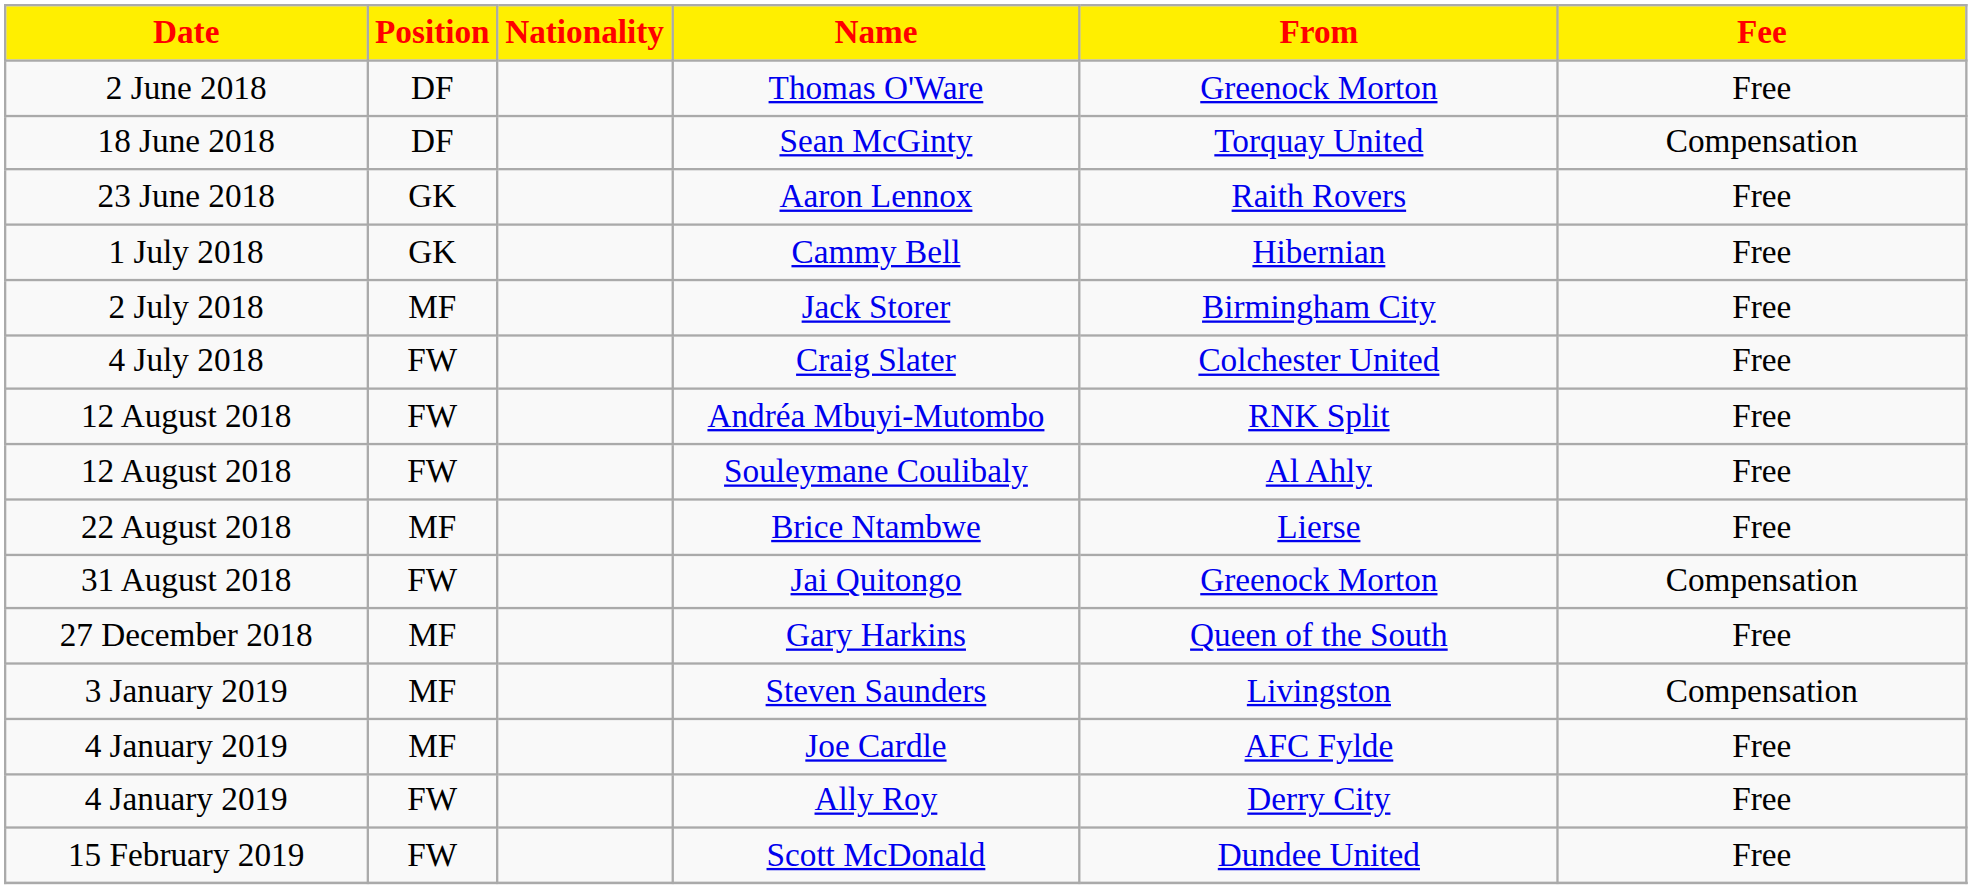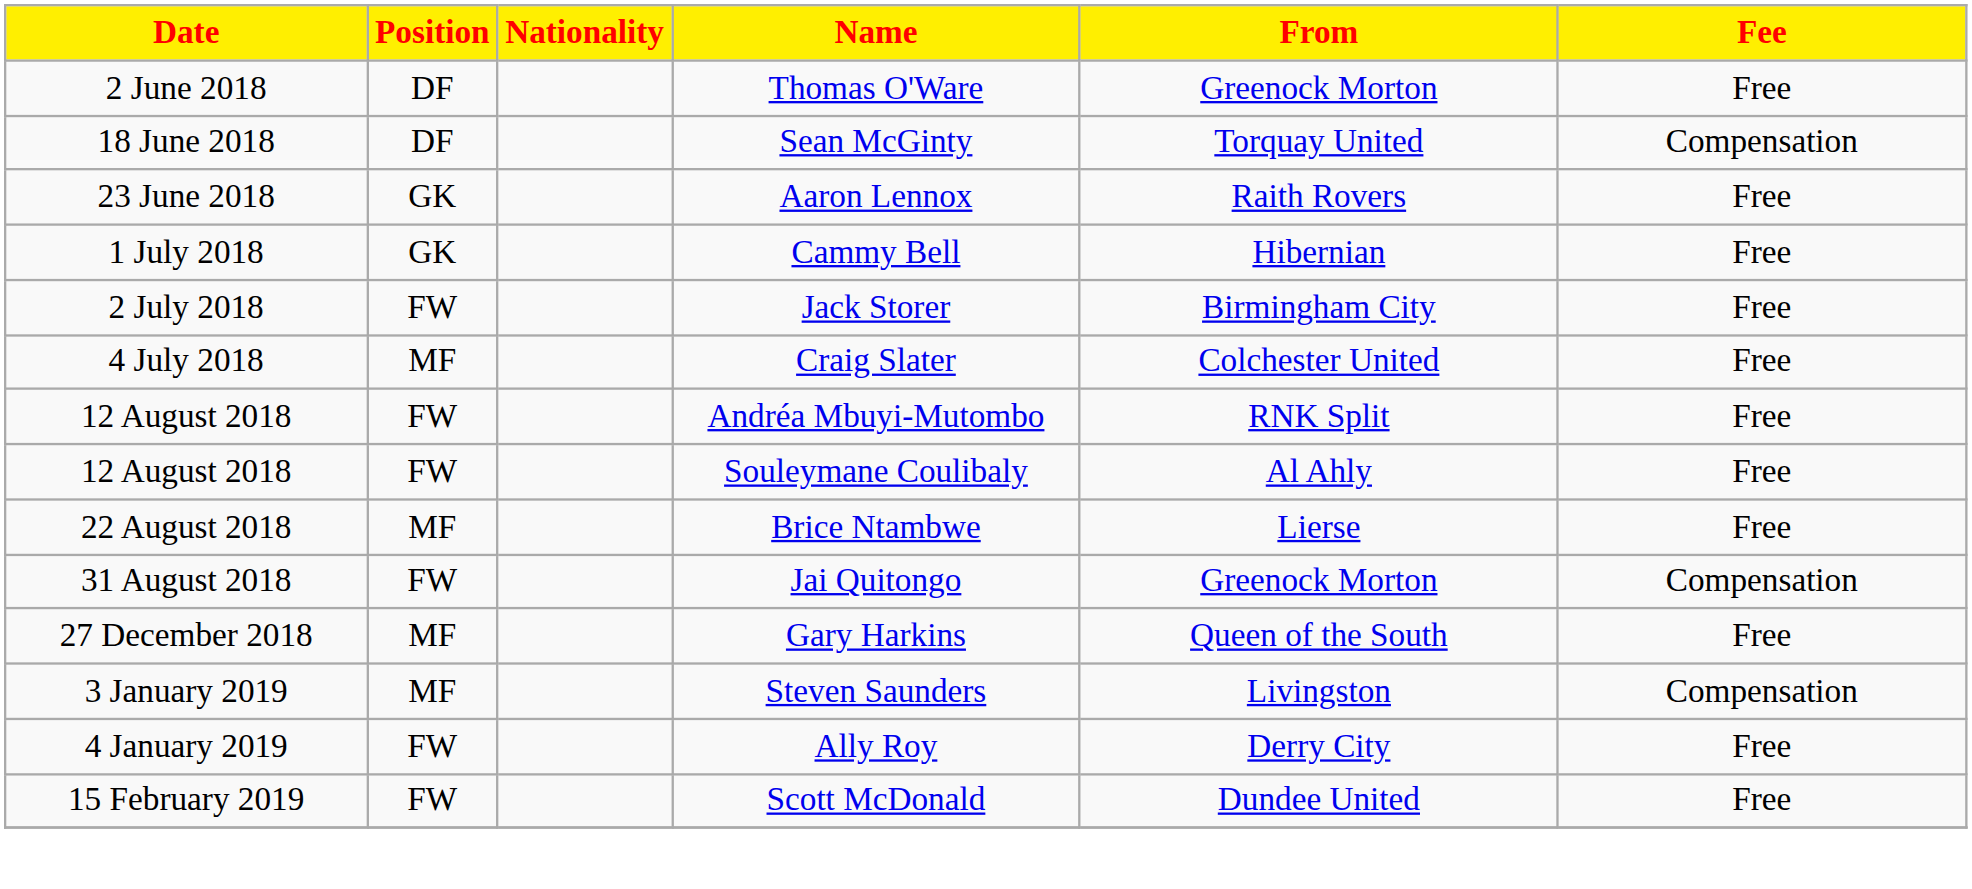Jack Storer | Position: MF -> FW
Craig Slater | Position: FW -> MF
- row: 4 January 2019 | MF | Joe Cardle | AFC Fylde | Free
